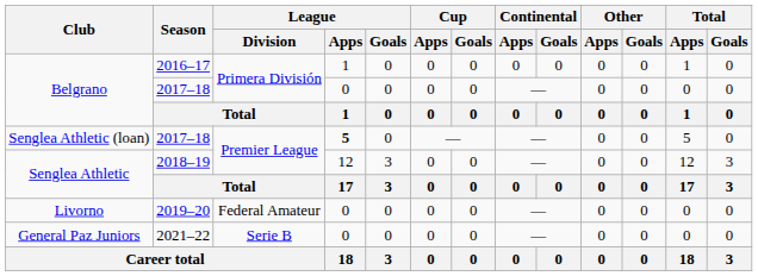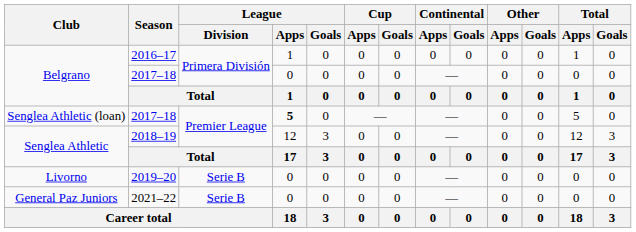Livorno | League / Division: Federal Amateur -> Serie B
